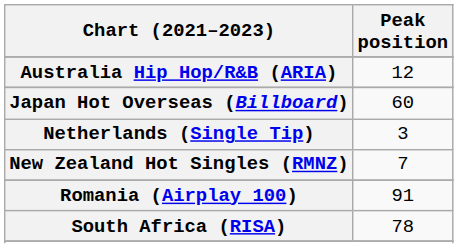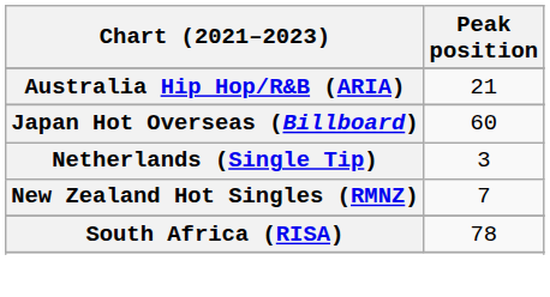Australia Hip Hop/R&B (ARIA) | Peak position: 12 -> 21
- row: Romania (Airplay 100) | 91
